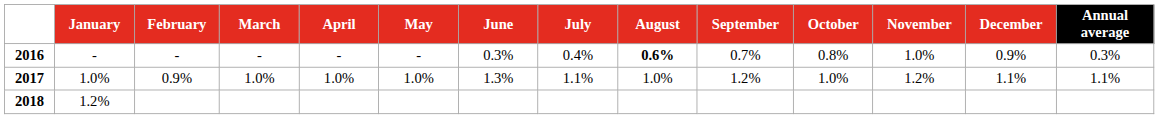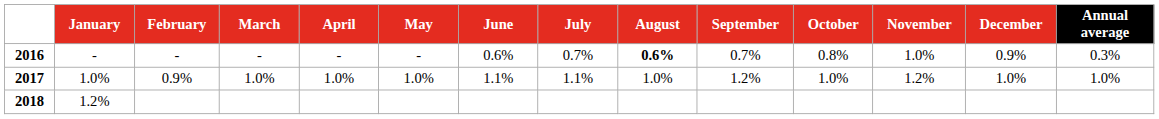2016 | June: 0.3% -> 0.6%
2016 | July: 0.4% -> 0.7%
2017 | June: 1.3% -> 1.1%
2017 | December: 1.1% -> 1.0%
2017 | Annual average: 1.1% -> 1.0%
